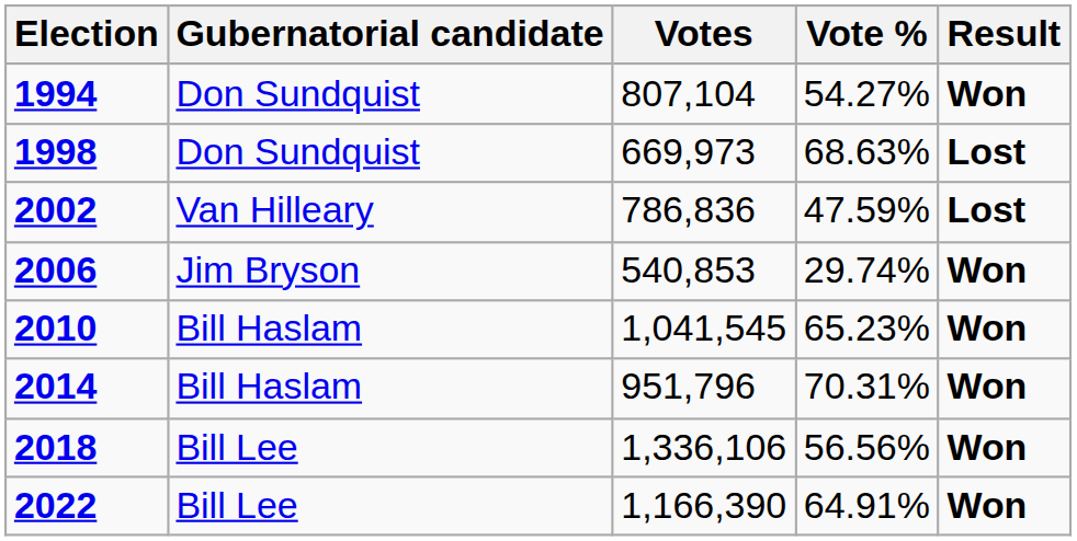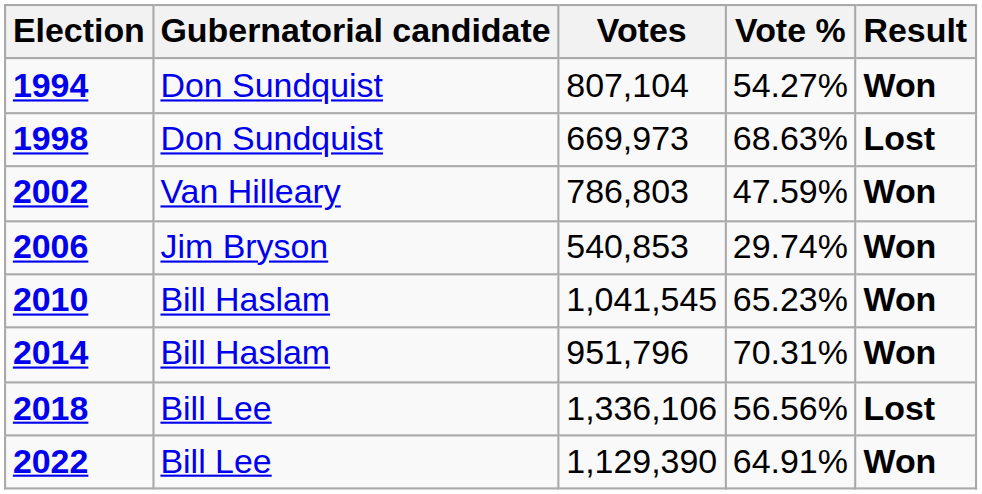2002 | Votes: 786,836 -> 786,803
2002 | Result: Lost -> Won
2018 | Result: Won -> Lost
2022 | Votes: 1,166,390 -> 1,129,390
